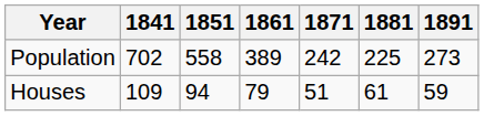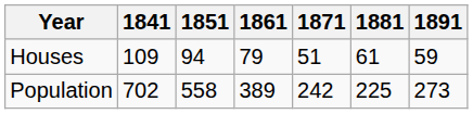rows swapped: Population <-> Houses
